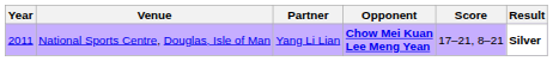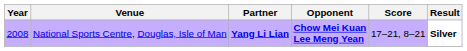National Sports Centre, Douglas, Isle of Man | Year: 2011 -> 2008
National Sports Centre, Douglas, Isle of Man | Partner: normal -> bold
